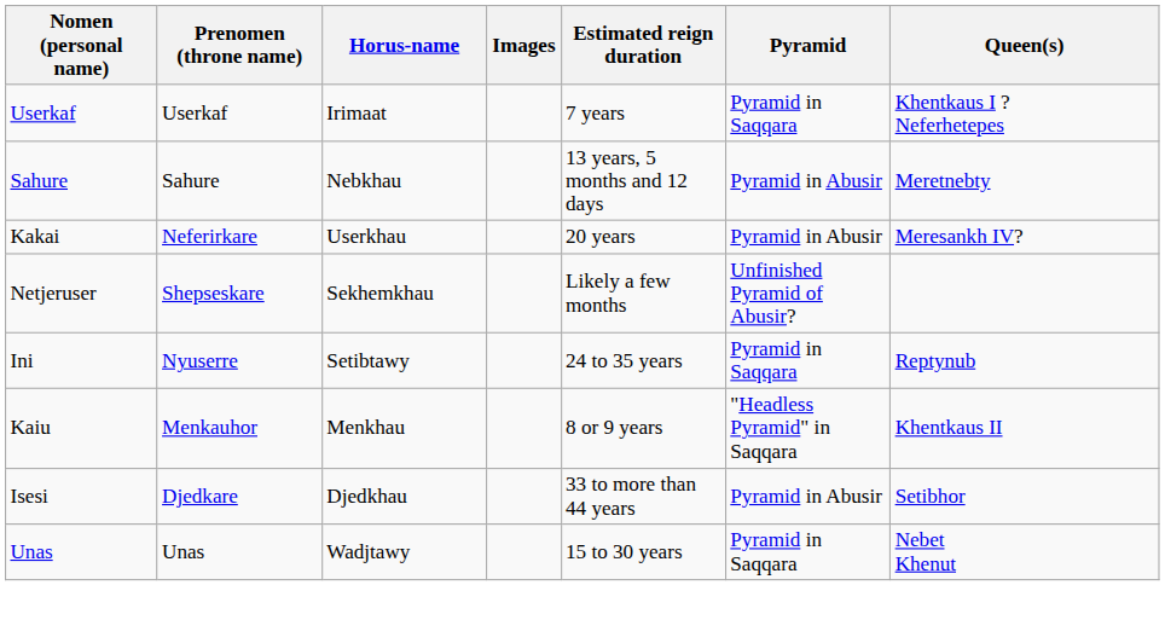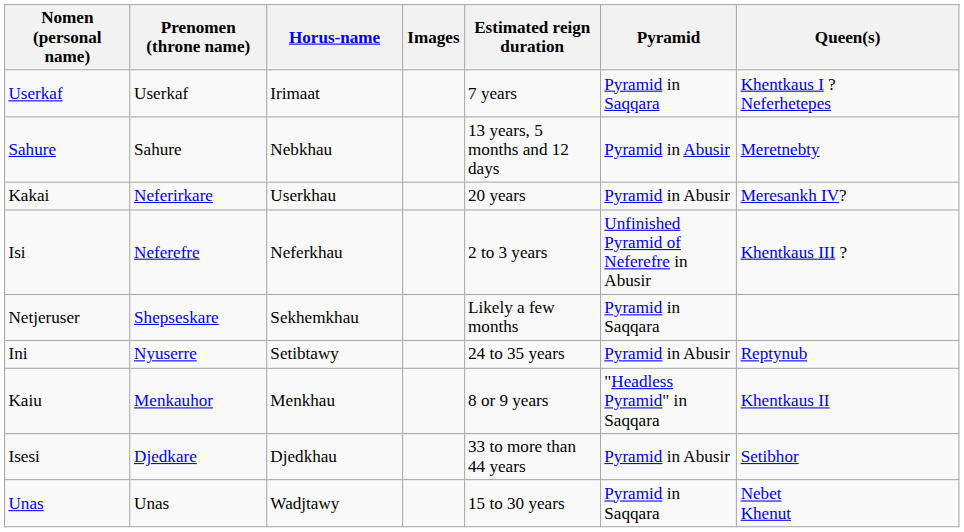+ row: Isi | Neferefre | Neferkhau | 2 to 3 years | Unfinished Pyramid of Neferefre in Abusir | Khentkaus III ?
Netjeruser | Pyramid: Unfinished Pyramid of Abusir? -> Pyramid in Saqqara
Ini | Pyramid: Pyramid in Saqqara -> Pyramid in Abusir
